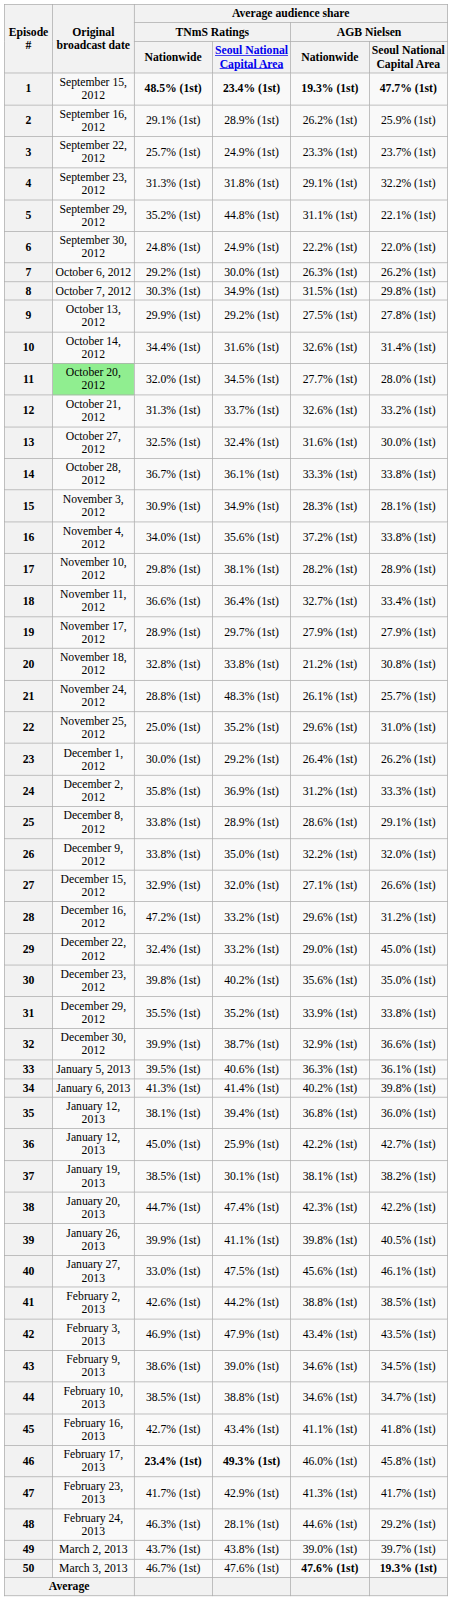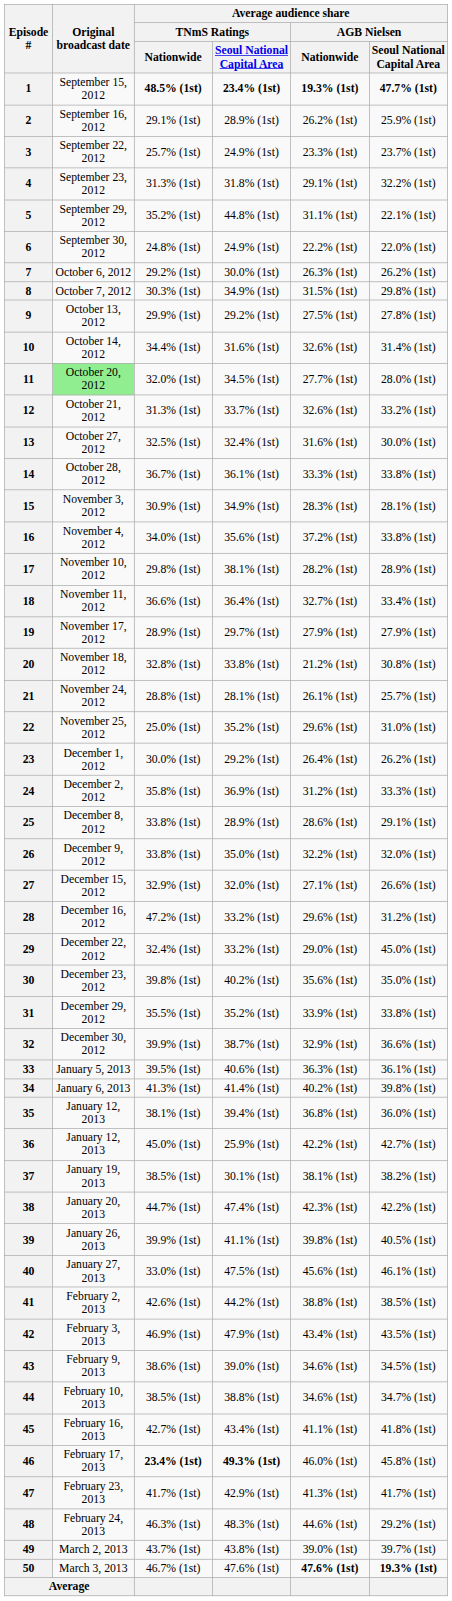21 | column 4: 48.3% (1st) -> 28.1% (1st)
48 | column 4: 28.1% (1st) -> 48.3% (1st)
